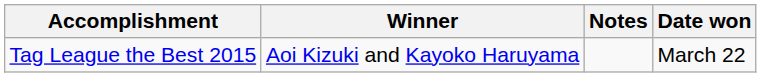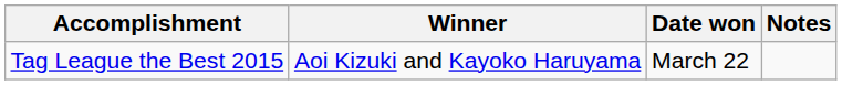columns swapped: Date won <-> Notes
